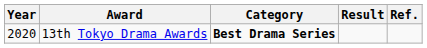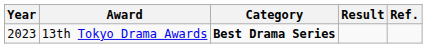13th Tokyo Drama Awards | Year: 2020 -> 2023
